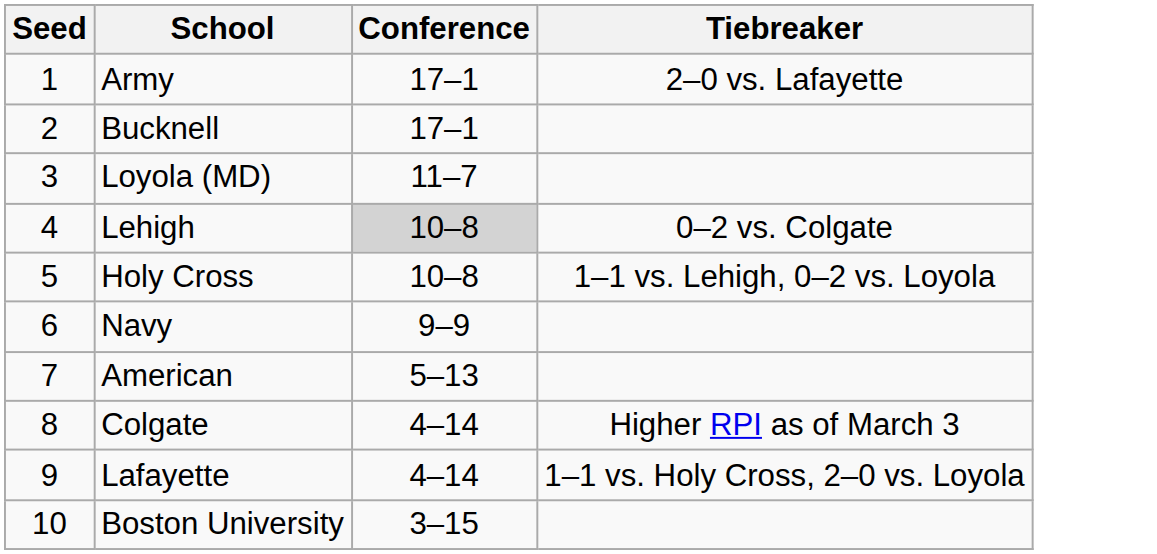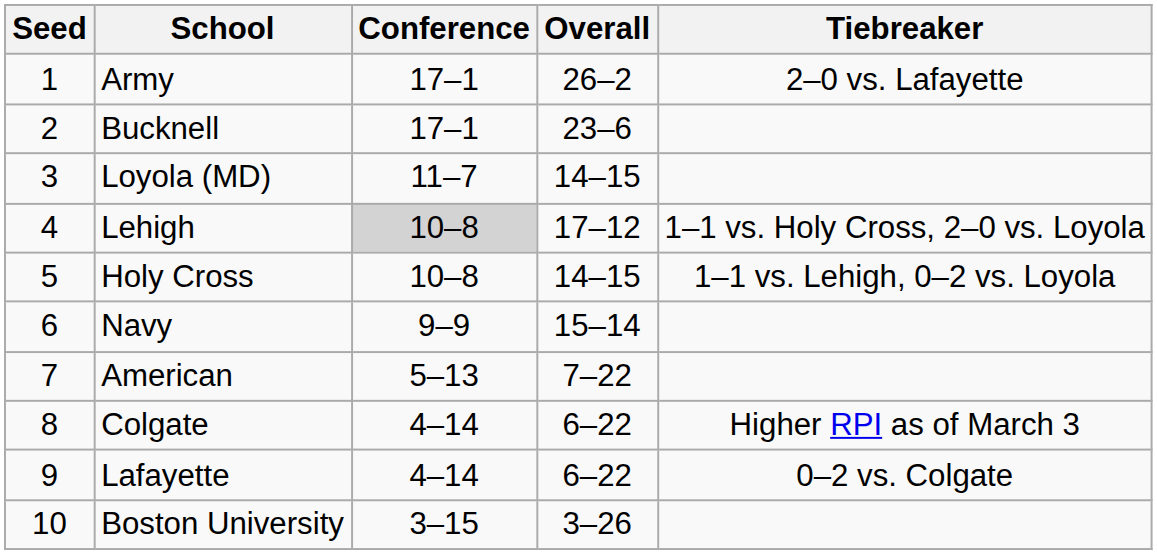+ column: Overall | 26–2 | 23–6 | 14–15 | 17–12 | 14–15 | 15–14 | 7–22 | 6–22 | 6–22 | 3–26
Lehigh | Tiebreaker: 0–2 vs. Colgate -> 1–1 vs. Holy Cross, 2–0 vs. Loyola
Lafayette | Tiebreaker: 1–1 vs. Holy Cross, 2–0 vs. Loyola -> 0–2 vs. Colgate
